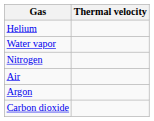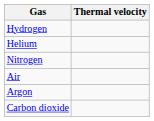+ row: Hydrogen
- row: Water vapor
